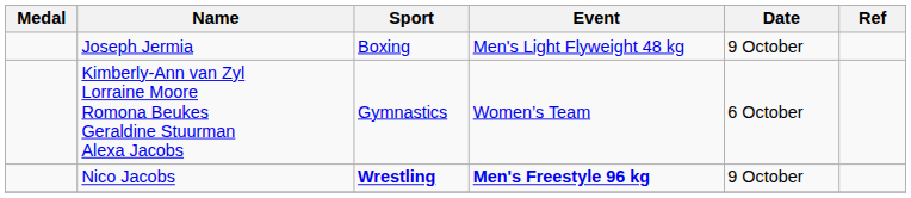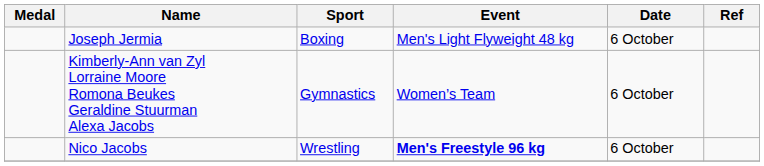Joseph Jermia | Date: 9 October -> 6 October
Nico Jacobs | Sport: bold -> normal
Nico Jacobs | Date: 9 October -> 6 October
